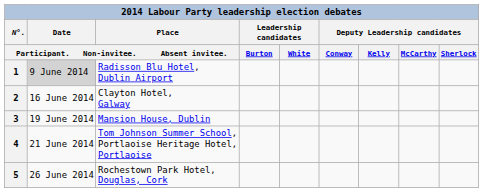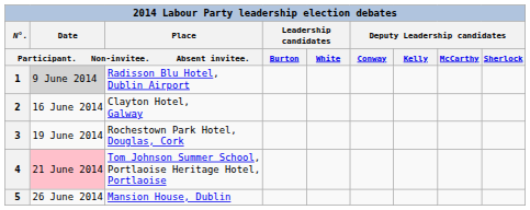3 | Place / Participant. Non-invitee. Absent invitee.: Mansion House, Dublin -> Rochestown Park Hotel, Douglas, Cork
4 | Date / Participant. Non-invitee. Absent invitee.: no background -> pink background
5 | Place / Participant. Non-invitee. Absent invitee.: Rochestown Park Hotel, Douglas, Cork -> Mansion House, Dublin
